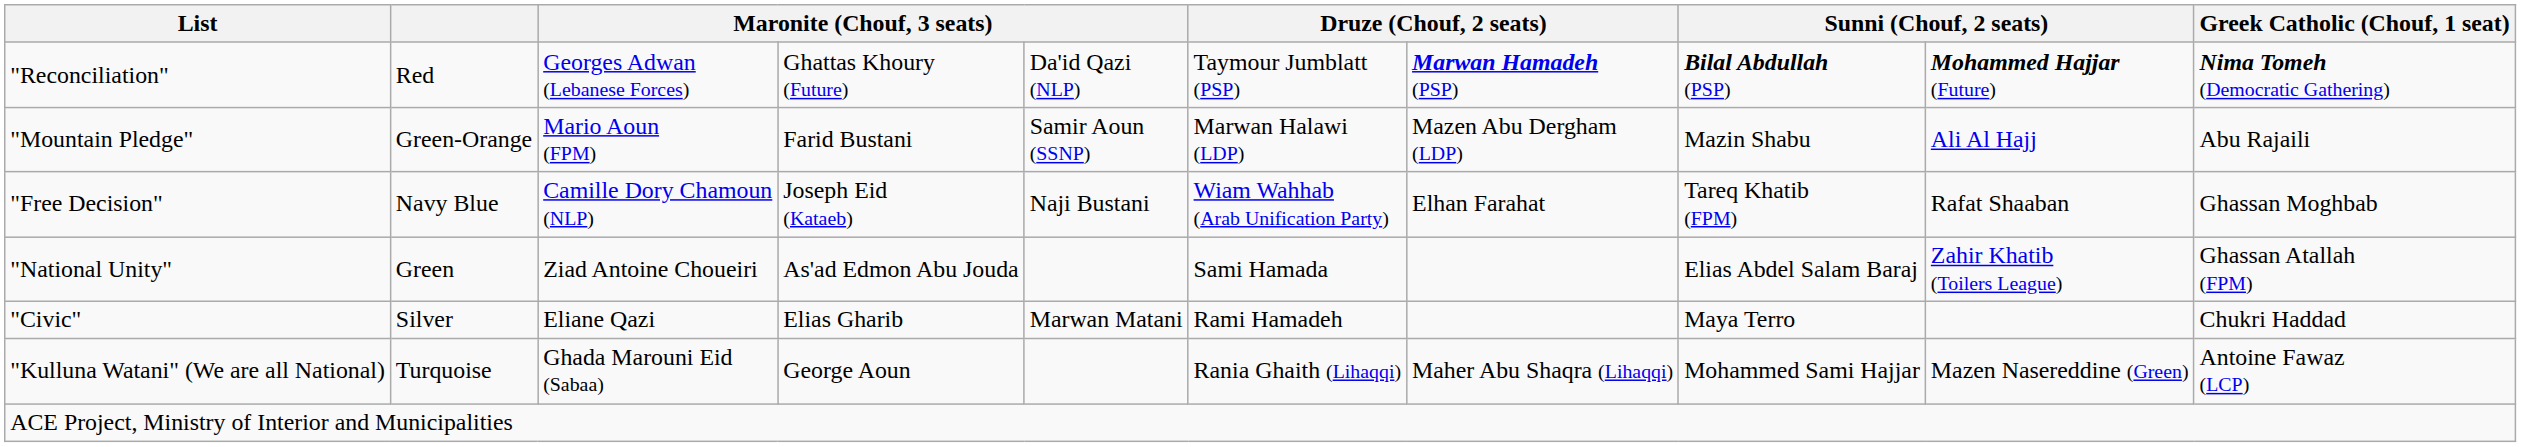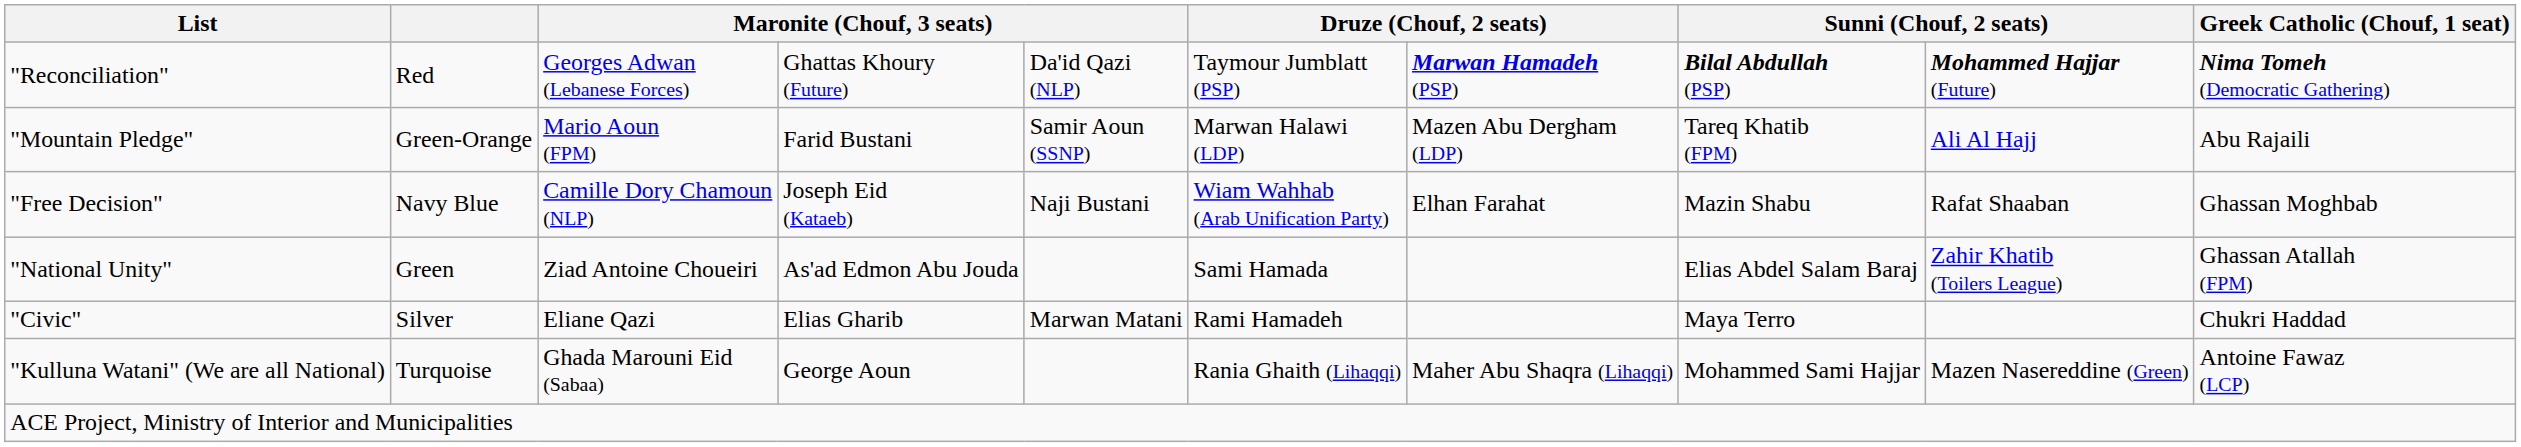"Mountain Pledge" | column 8: Mazin Shabu -> Tareq Khatib (FPM)
"Free Decision" | column 8: Tareq Khatib (FPM) -> Mazin Shabu
